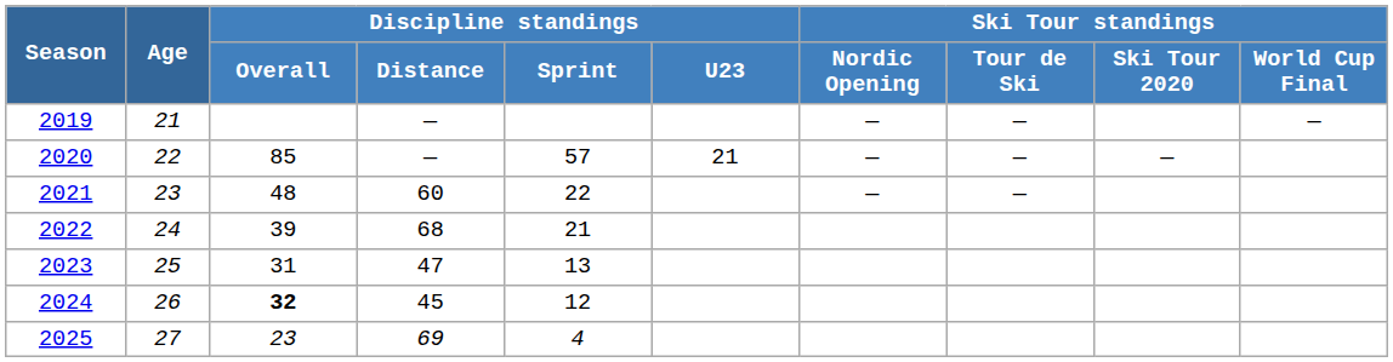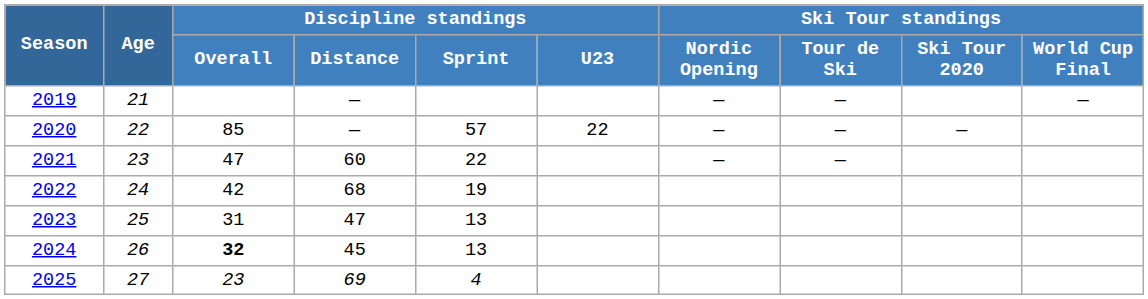2020 | Discipline standings / U23: 21 -> 22
2021 | Discipline standings / Overall: 48 -> 47
2022 | Discipline standings / Overall: 39 -> 42
2022 | Discipline standings / Sprint: 21 -> 19
2024 | Discipline standings / Sprint: 12 -> 13
